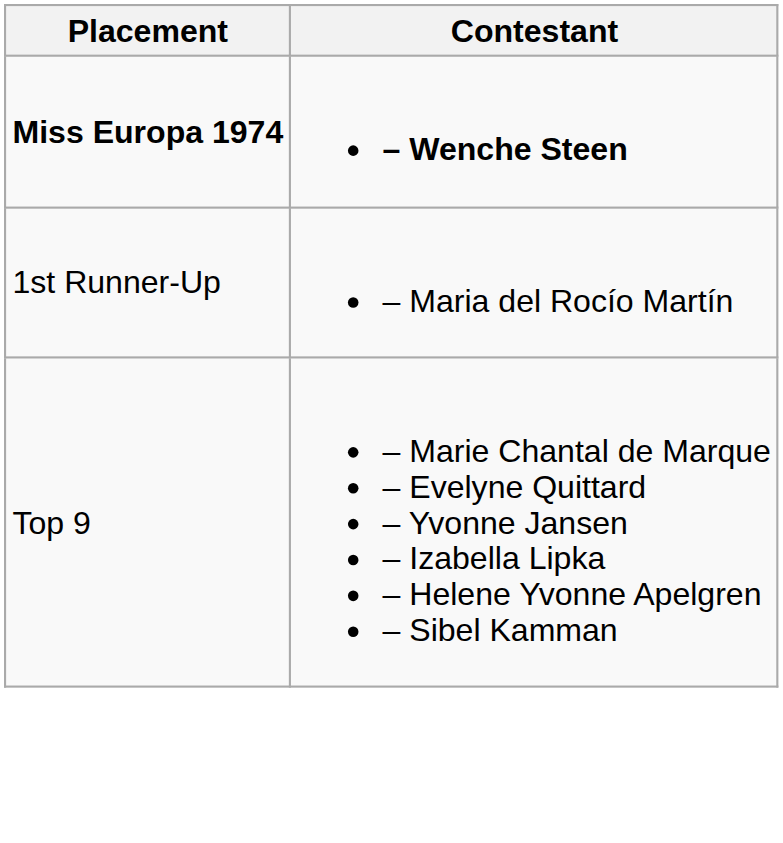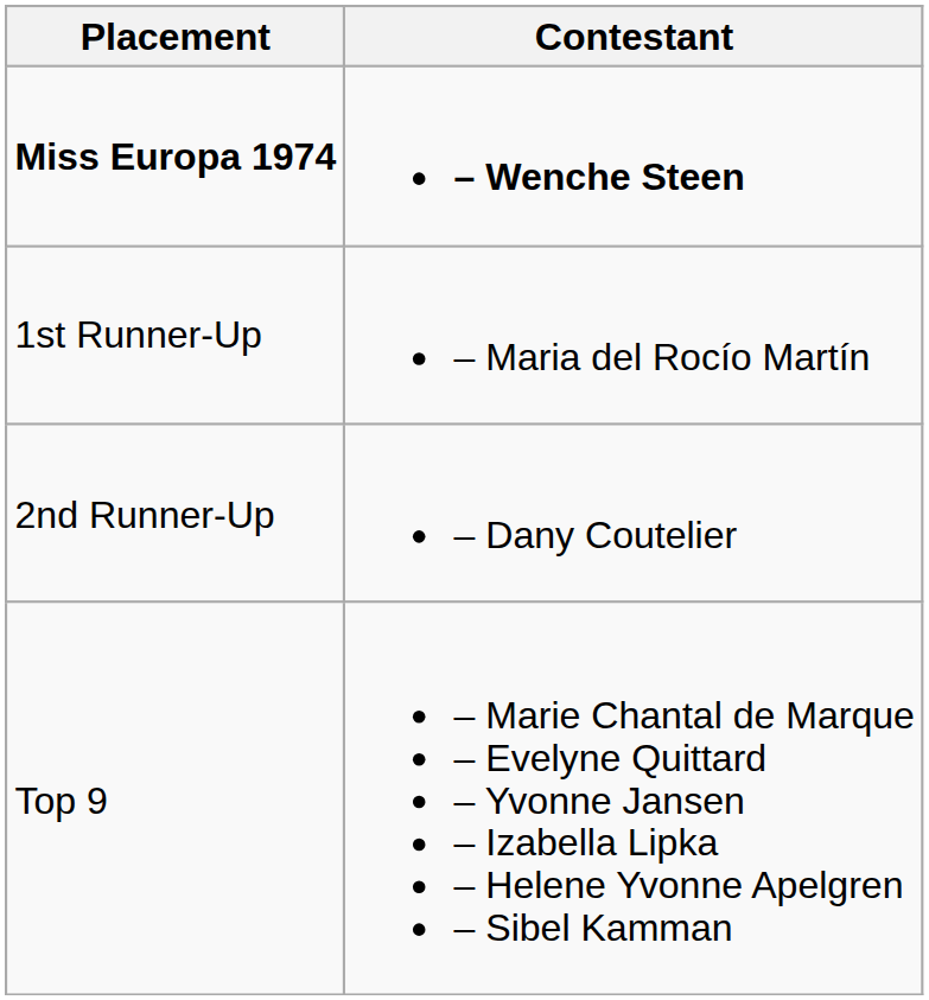+ row: 2nd Runner-Up | – Dany Coutelier
